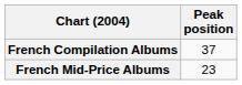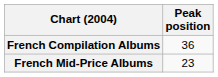French Compilation Albums | Peak position: 37 -> 36
